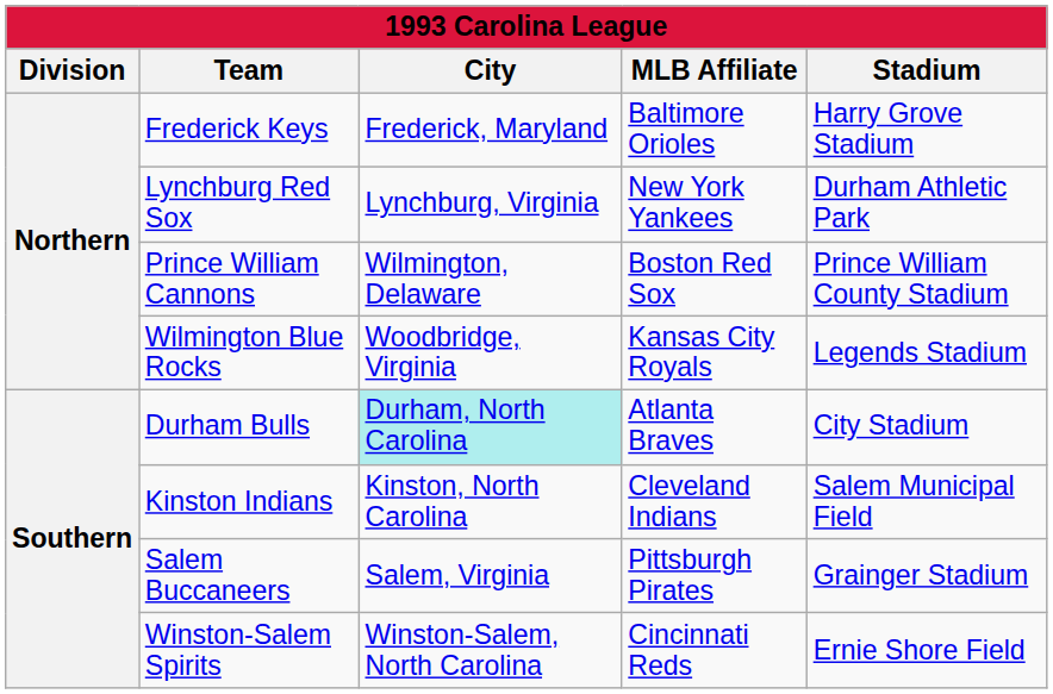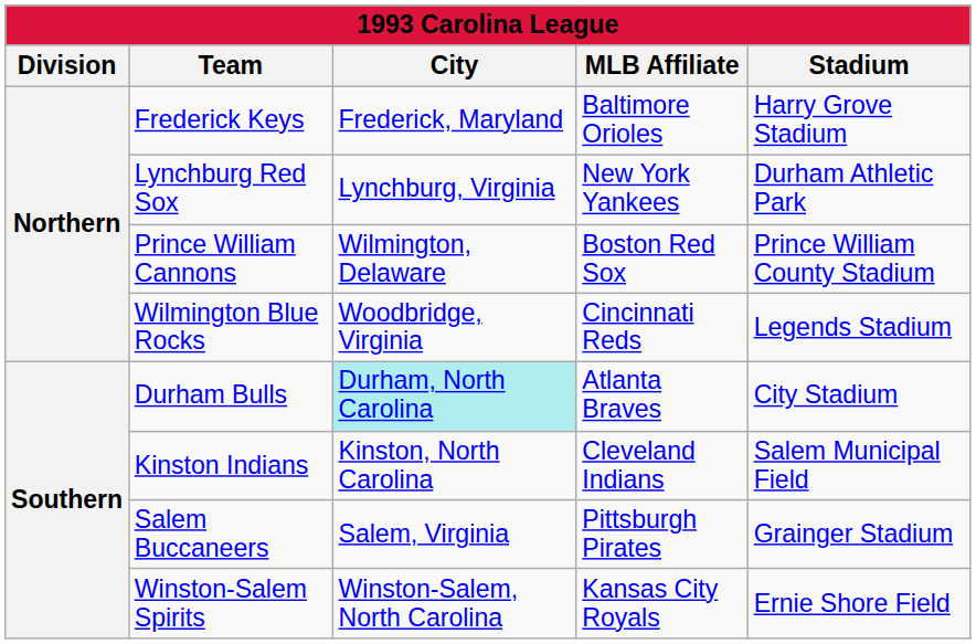Wilmington Blue Rocks | MLB Affiliate: Kansas City Royals -> Cincinnati Reds
Winston-Salem Spirits | MLB Affiliate: Cincinnati Reds -> Kansas City Royals
